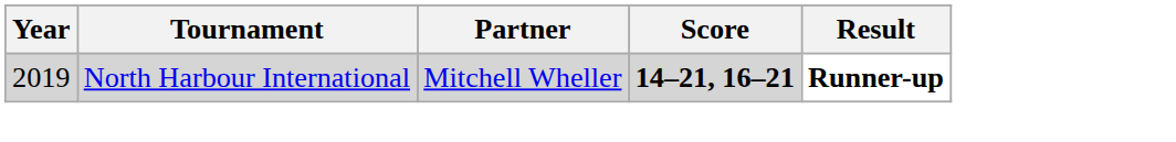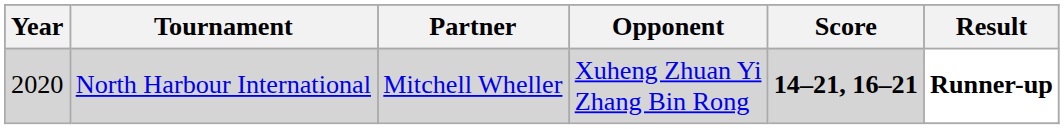+ column: Opponent | Xuheng Zhuan Yi Zhang Bin Rong
North Harbour International | Year: 2019 -> 2020
